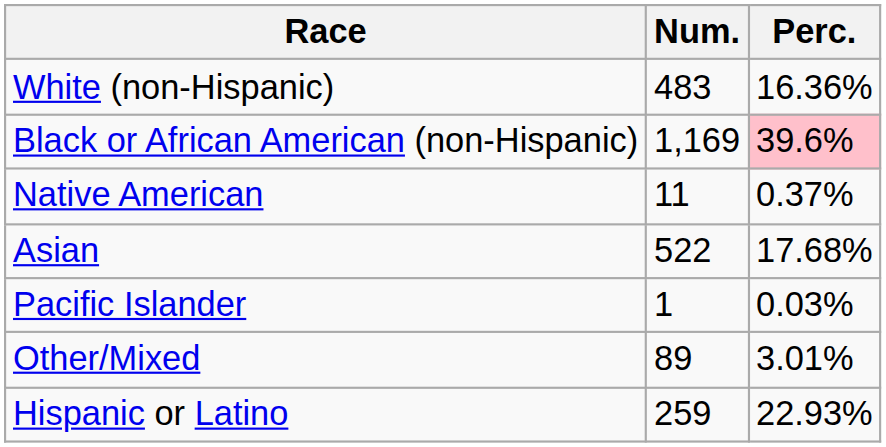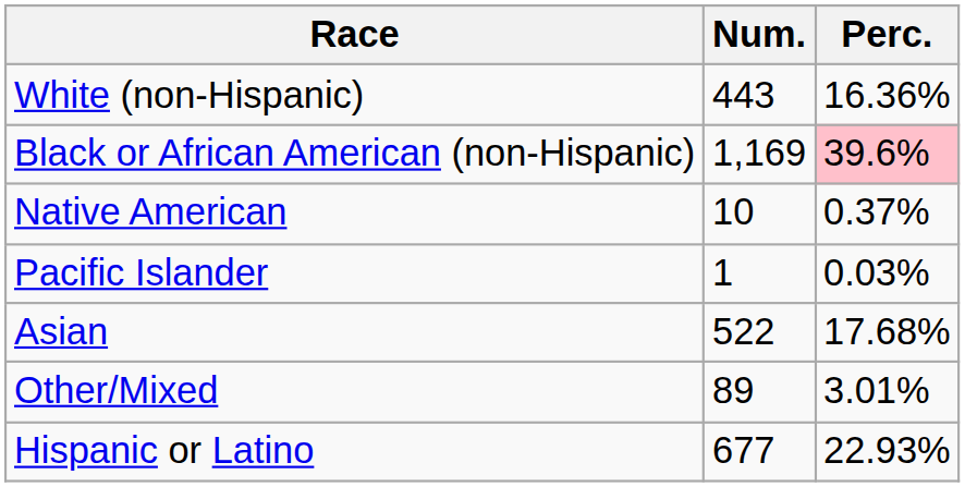White (non-Hispanic) | Num.: 483 -> 443
Native American | Num.: 11 -> 10
rows swapped: Asian <-> Pacific Islander
Hispanic or Latino | Num.: 259 -> 677
